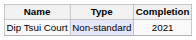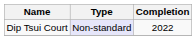Dip Tsui Court | Completion: 2021 -> 2022
